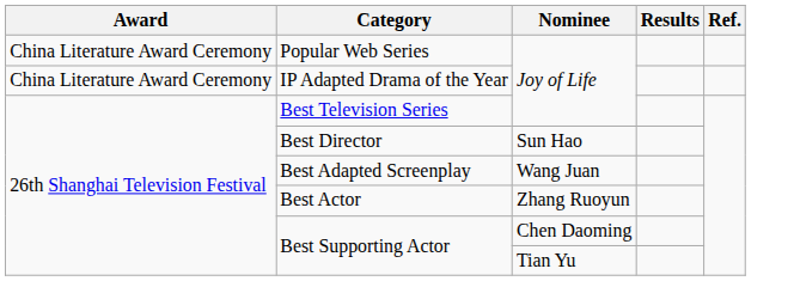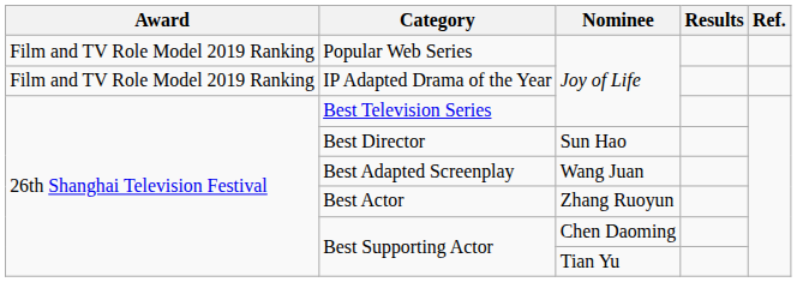Popular Web Series | Award: China Literature Award Ceremony -> Film and TV Role Model 2019 Ranking
IP Adapted Drama of the Year | Award: China Literature Award Ceremony -> Film and TV Role Model 2019 Ranking
